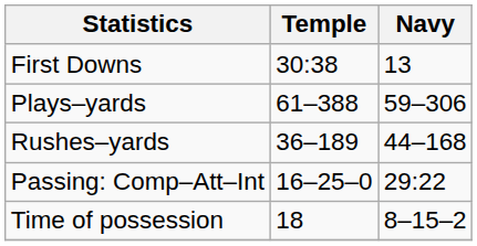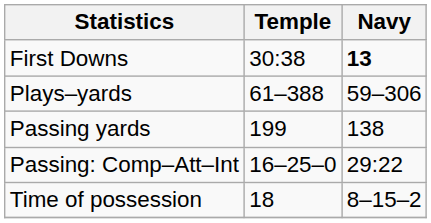First Downs | Navy: normal -> bold
- row: Rushes–yards | 36–189 | 44–168
+ row: Passing yards | 199 | 138
